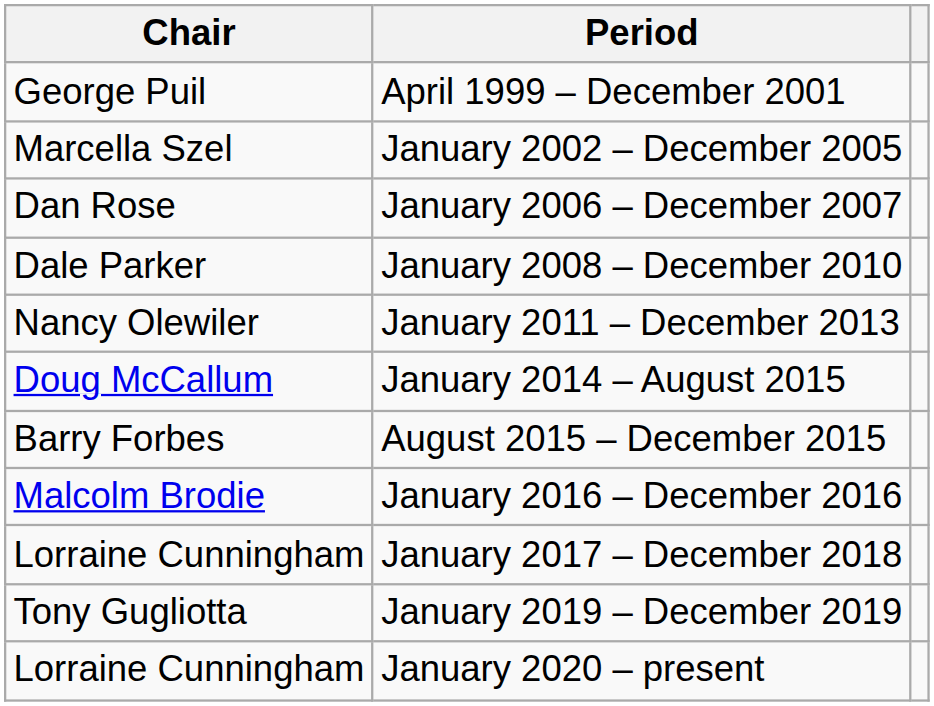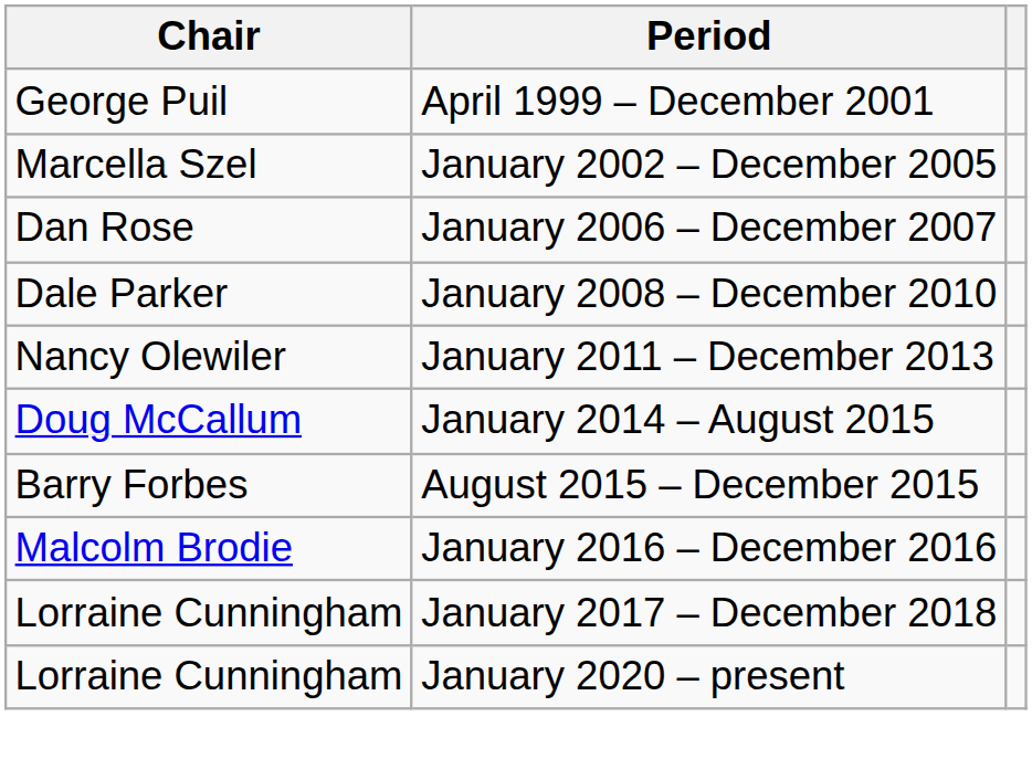- row: Tony Gugliotta | January 2019 – December 2019
